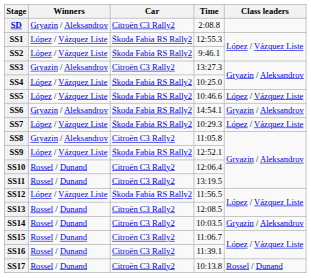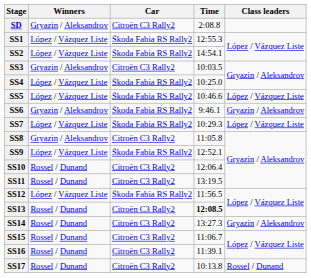SS2 | Time: 9:46.1 -> 14:54.1
SS3 | Time: 13:27.3 -> 10:03.5
SS6 | Time: 14:54.1 -> 9:46.1
SS13 | Time: normal -> bold
SS14 | Time: 10:03.5 -> 13:27.3
